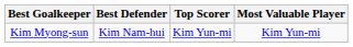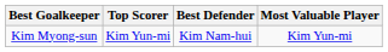columns swapped: Best Defender <-> Top Scorer
